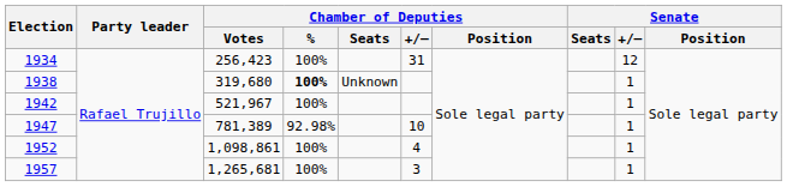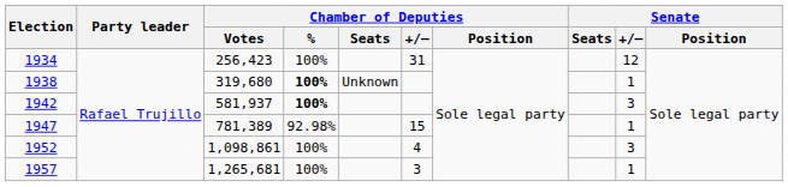1942 | Chamber of Deputies / Votes: 521,967 -> 581,937
1942 | Chamber of Deputies / %: normal -> bold
1942 | Senate / +/–: 1 -> 3
1947 | Chamber of Deputies / +/–: 10 -> 15
1952 | Senate / +/–: 1 -> 3
